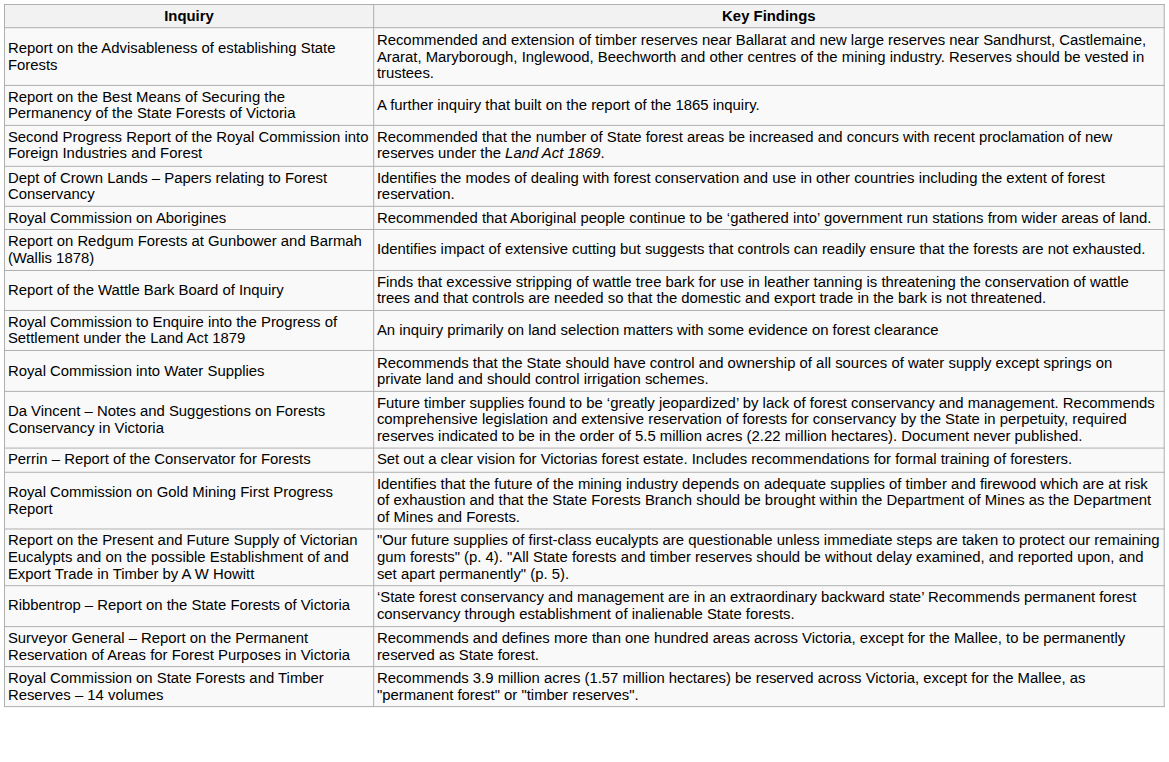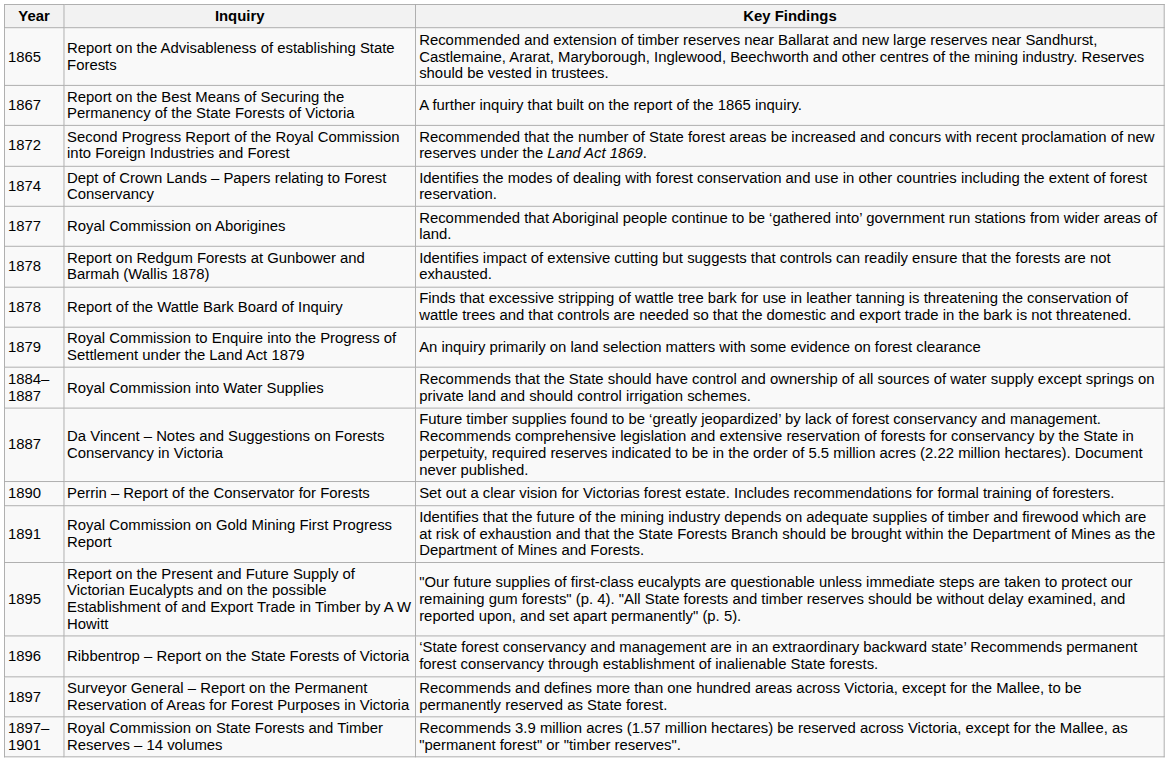+ column: Year | 1865 | 1867 | 1872 | 1874 | 1877 | 1878 | 1878 | 1879 | 1884– 1887 | 1887 | 1890 | 1891 | 1895 | 1896 | 1897 | 1897–1901
